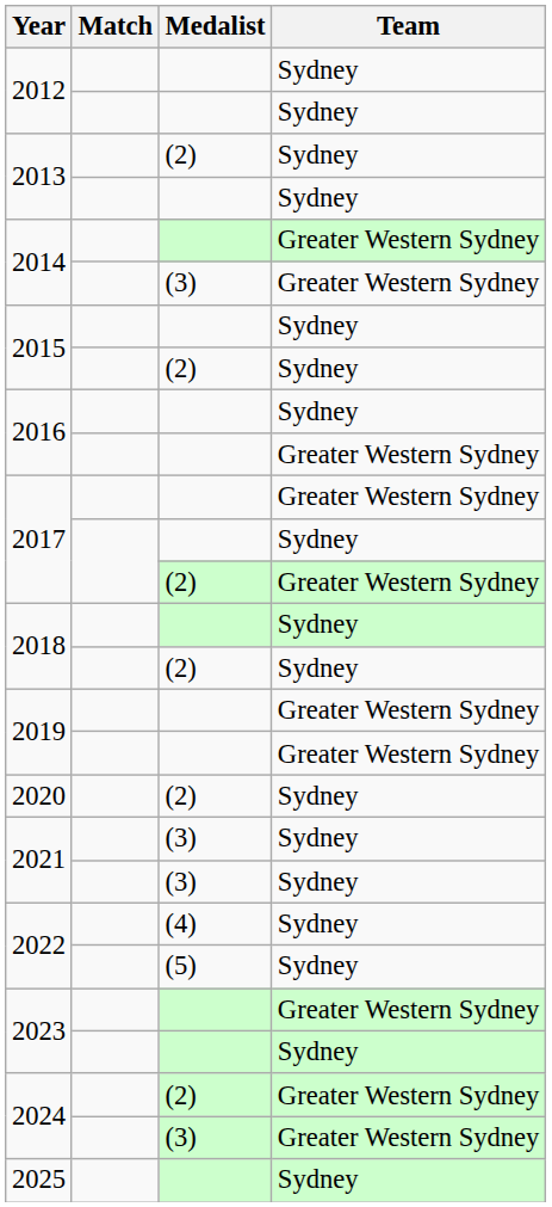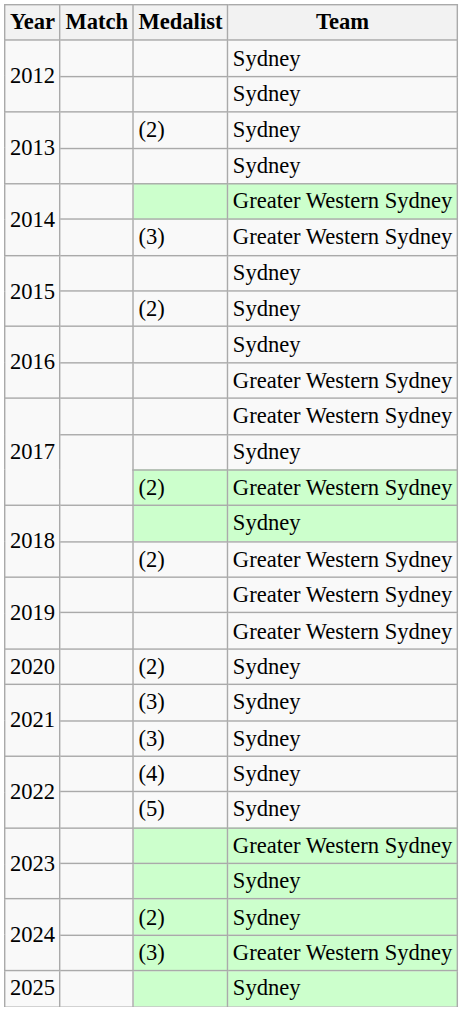2018 / (2) | Team: Sydney -> Greater Western Sydney
2024 / (2) | Team: Greater Western Sydney -> Sydney
